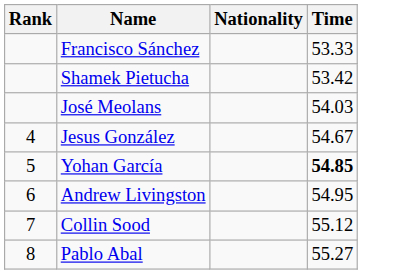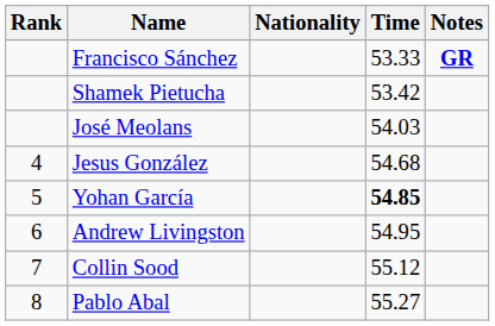+ column: Notes | GR
Jesus González | Time: 54.67 -> 54.68
